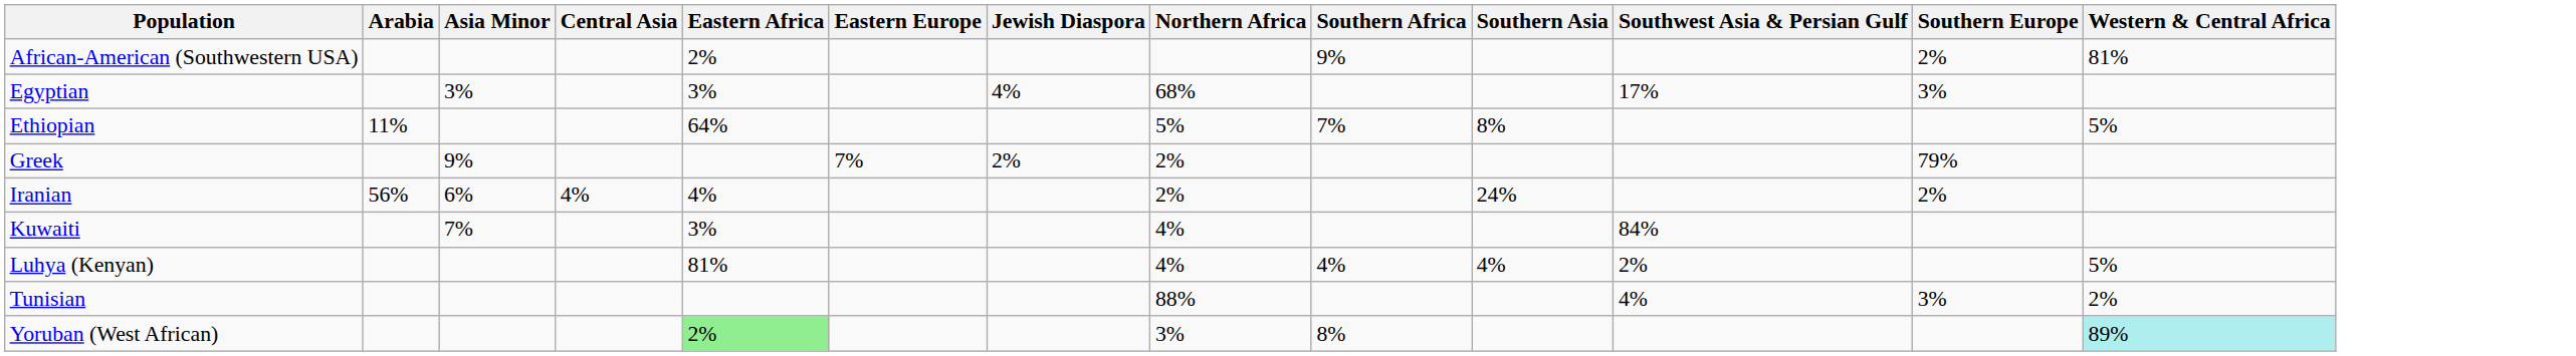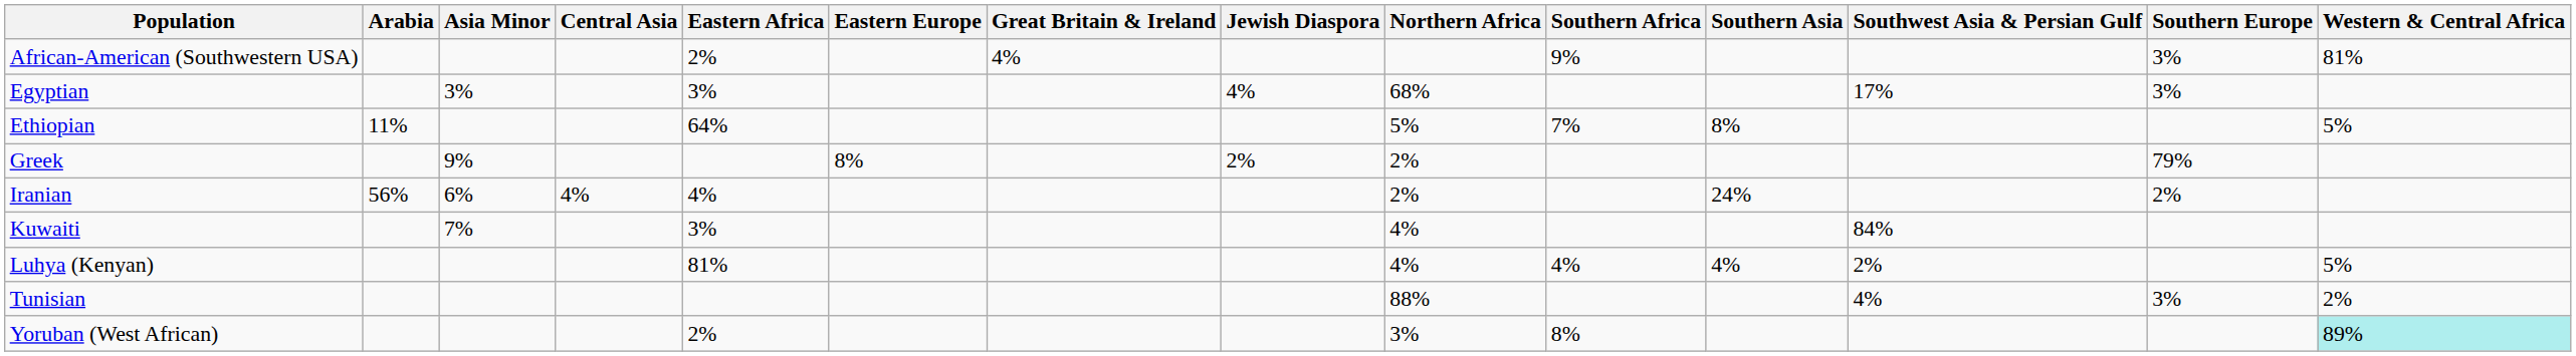+ column: Great Britain & Ireland | 4%
African-American (Southwestern USA) | Southern Europe: 2% -> 3%
Greek | Eastern Europe: 7% -> 8%
Yoruban (West African) | Eastern Africa: lightgreen background -> no background
